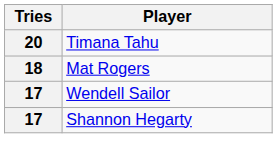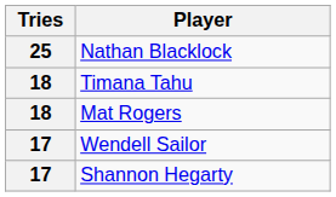+ row: 25 | Nathan Blacklock
Timana Tahu | Tries: 20 -> 18
